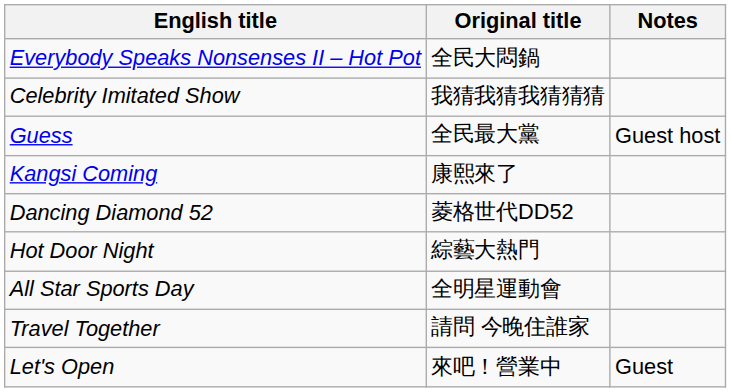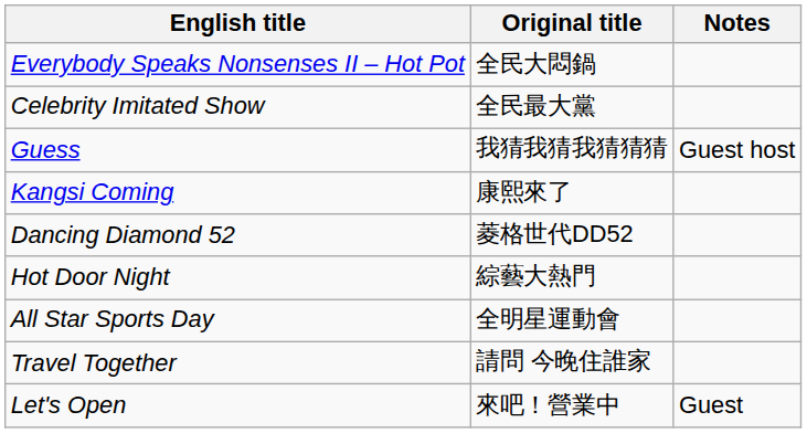Celebrity Imitated Show | Original title: 我猜我猜我猜猜猜 -> 全民最大黨
Guess | Original title: 全民最大黨 -> 我猜我猜我猜猜猜
